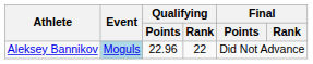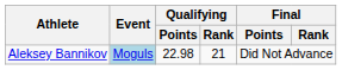Aleksey Bannikov | Qualifying / Points: 22.96 -> 22.98
Aleksey Bannikov | Qualifying / Rank: 22 -> 21
